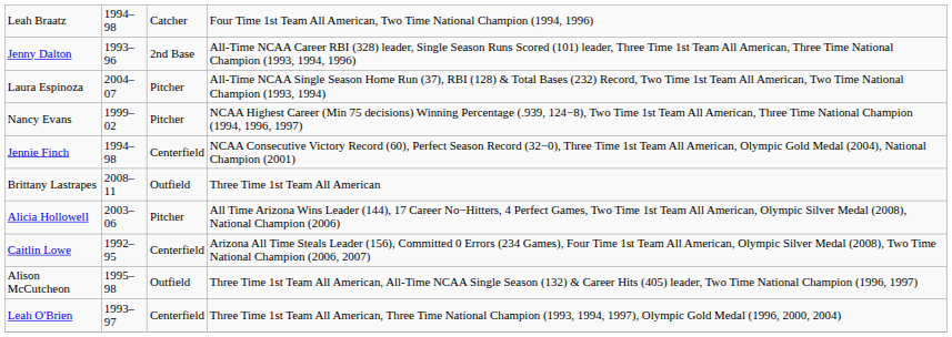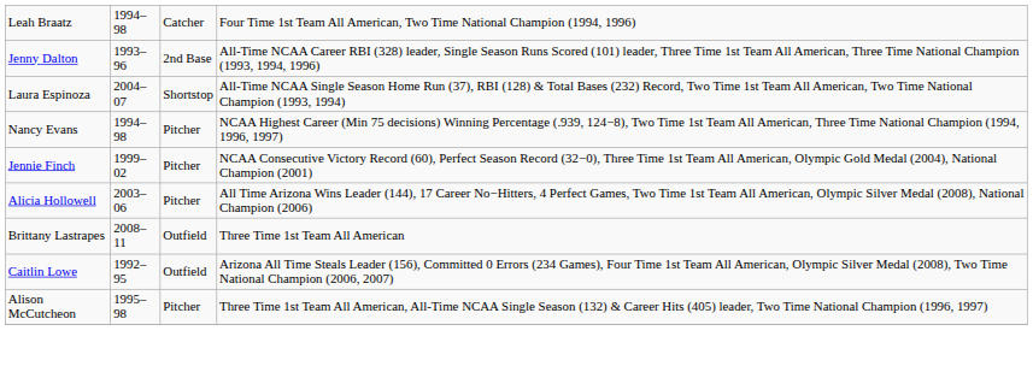Laura Espinoza | column 3: Pitcher -> Shortstop
Nancy Evans | column 2: 1999–02 -> 1994–98
Jennie Finch | column 2: 1994–98 -> 1999–02
Jennie Finch | column 3: Centerfield -> Pitcher
rows swapped: Alicia Hollowell <-> Brittany Lastrapes
Caitlin Lowe | column 3: Centerfield -> Outfield
Alison McCutcheon | column 3: Outfield -> Pitcher
- row: Leah O'Brien | 1993–97 | Centerfield | Three Time 1st Team All American, Three Time National Champion (1993, 1994, 1997), Olympic Gold Medal (1996, 2000, 2004)
